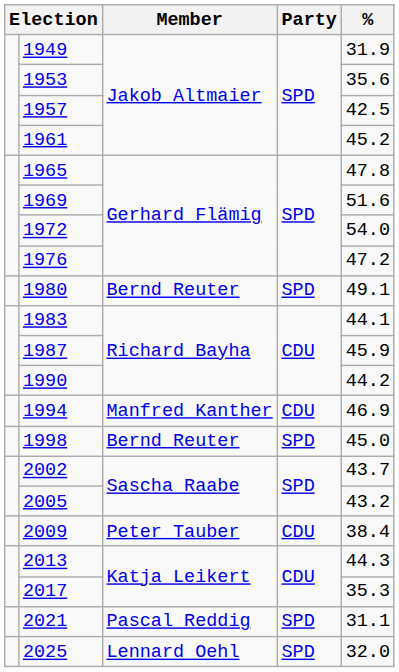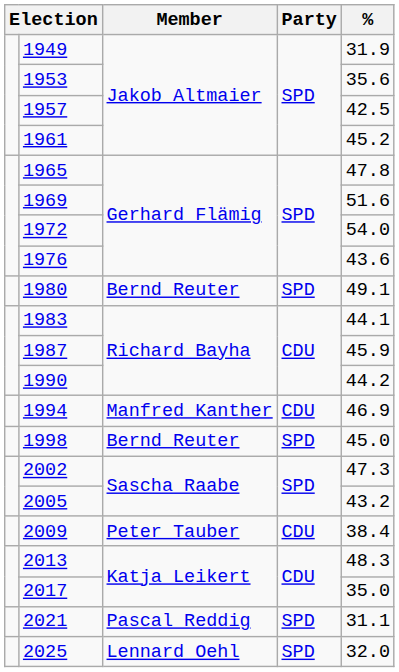1976 | %: 47.2 -> 43.6
2002 | %: 43.7 -> 47.3
2013 | %: 44.3 -> 48.3
2017 | %: 35.3 -> 35.0
